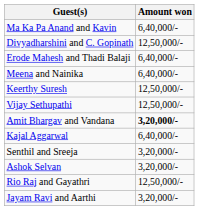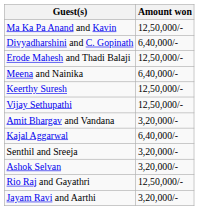Ma Ka Pa Anand and Kavin | Amount won: 6,40,000/- -> 12,50,000/-
Divyadharshini and C. Gopinath | Amount won: 12,50,000/- -> 6,40,000/-
Erode Mahesh and Thadi Balaji | Amount won: 6,40,000/- -> 12,50,000/-
Amit Bhargav and Vandana | Amount won: bold -> normal
